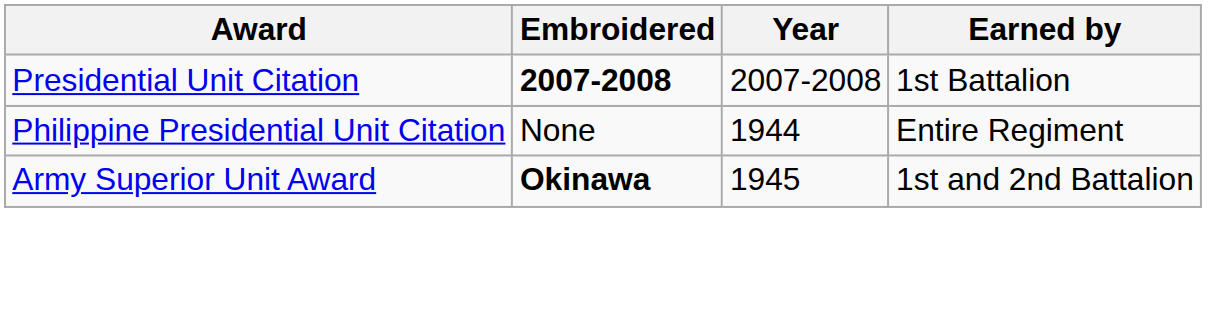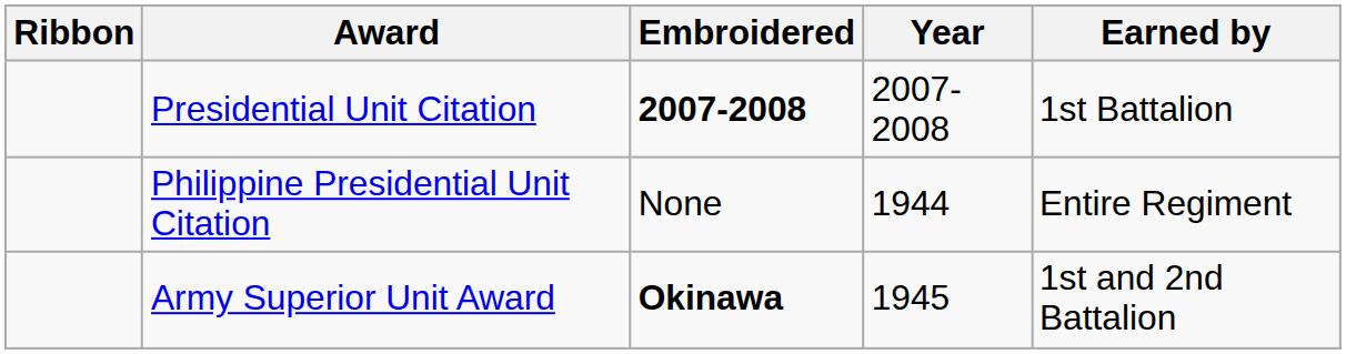+ column: Ribbon
